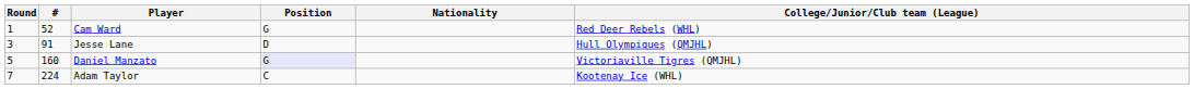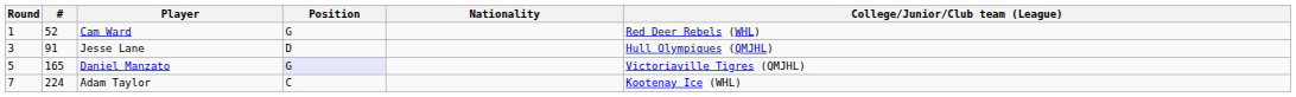Daniel Manzato | #: 160 -> 165
